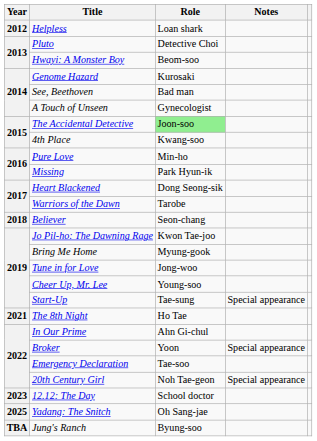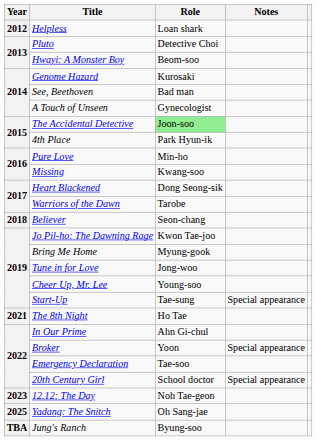4th Place | Role: Kwang-soo -> Park Hyun-ik
Missing | Role: Park Hyun-ik -> Kwang-soo
20th Century Girl | Role: Noh Tae-geon -> School doctor
12.12: The Day | Role: School doctor -> Noh Tae-geon
